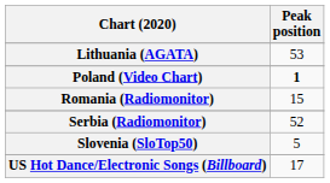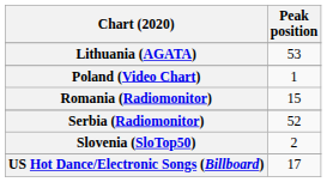Poland (Video Chart) | Peak position: bold -> normal
Slovenia (SloTop50) | Peak position: 5 -> 2
